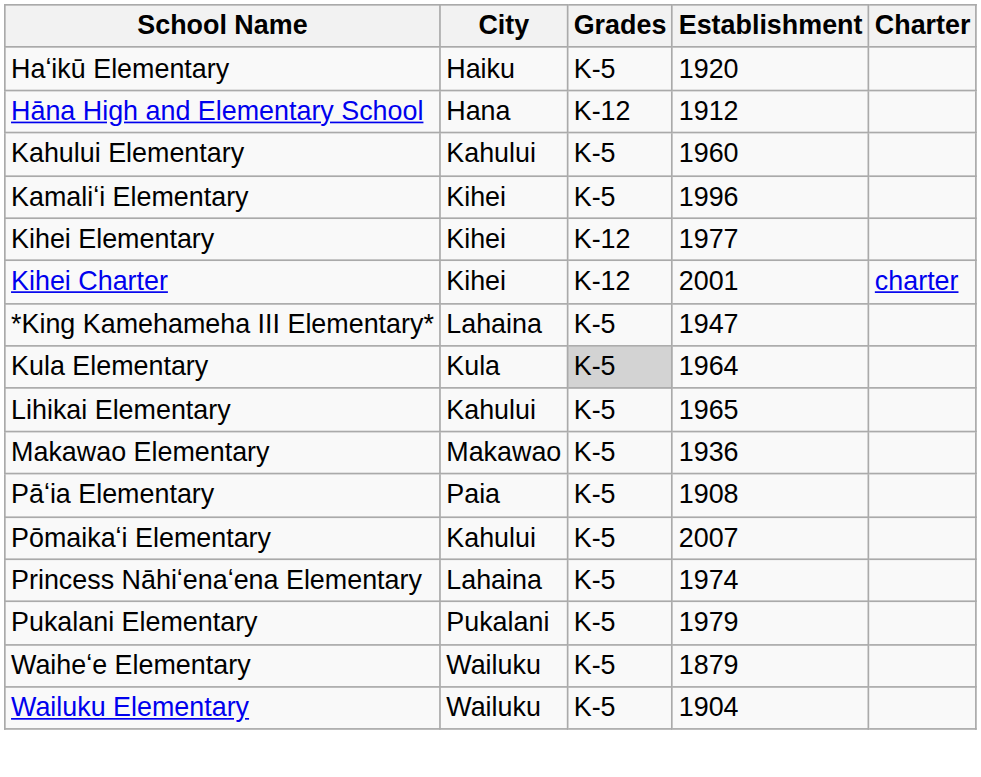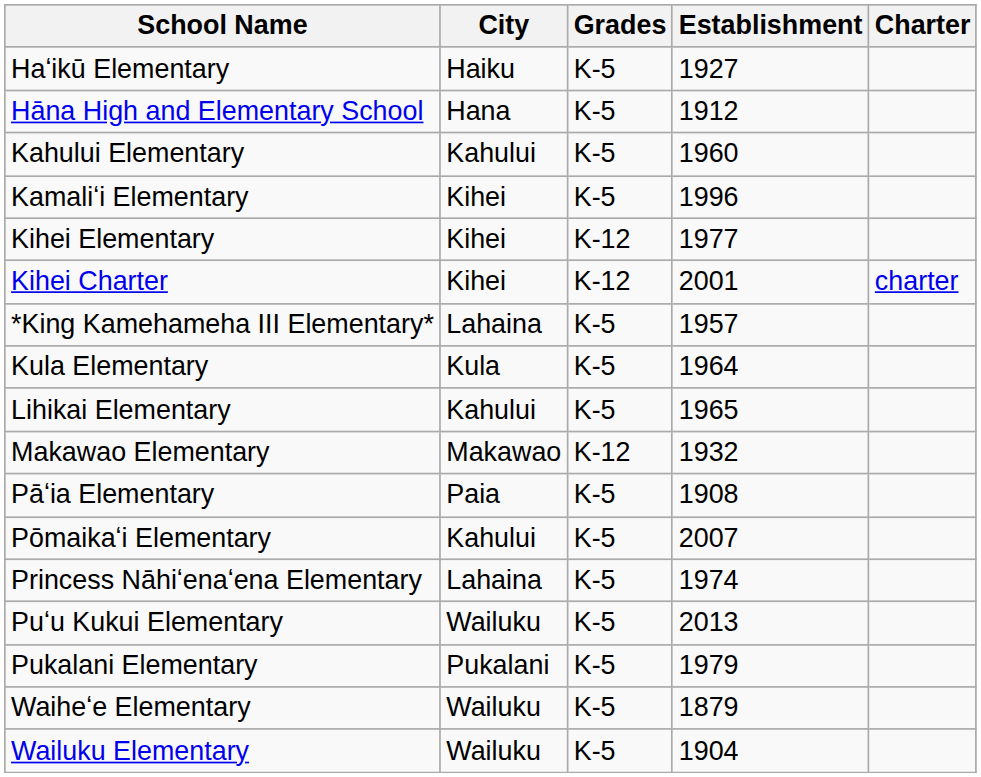Haʻikū Elementary | Establishment: 1920 -> 1927
Hāna High and Elementary School | Grades: K-12 -> K-5
*King Kamehameha III Elementary* | Establishment: 1947 -> 1957
Kula Elementary | Grades: lightgrey background -> no background
Makawao Elementary | Grades: K-5 -> K-12
Makawao Elementary | Establishment: 1936 -> 1932
+ row: Puʻu Kukui Elementary | Wailuku | K-5 | 2013
